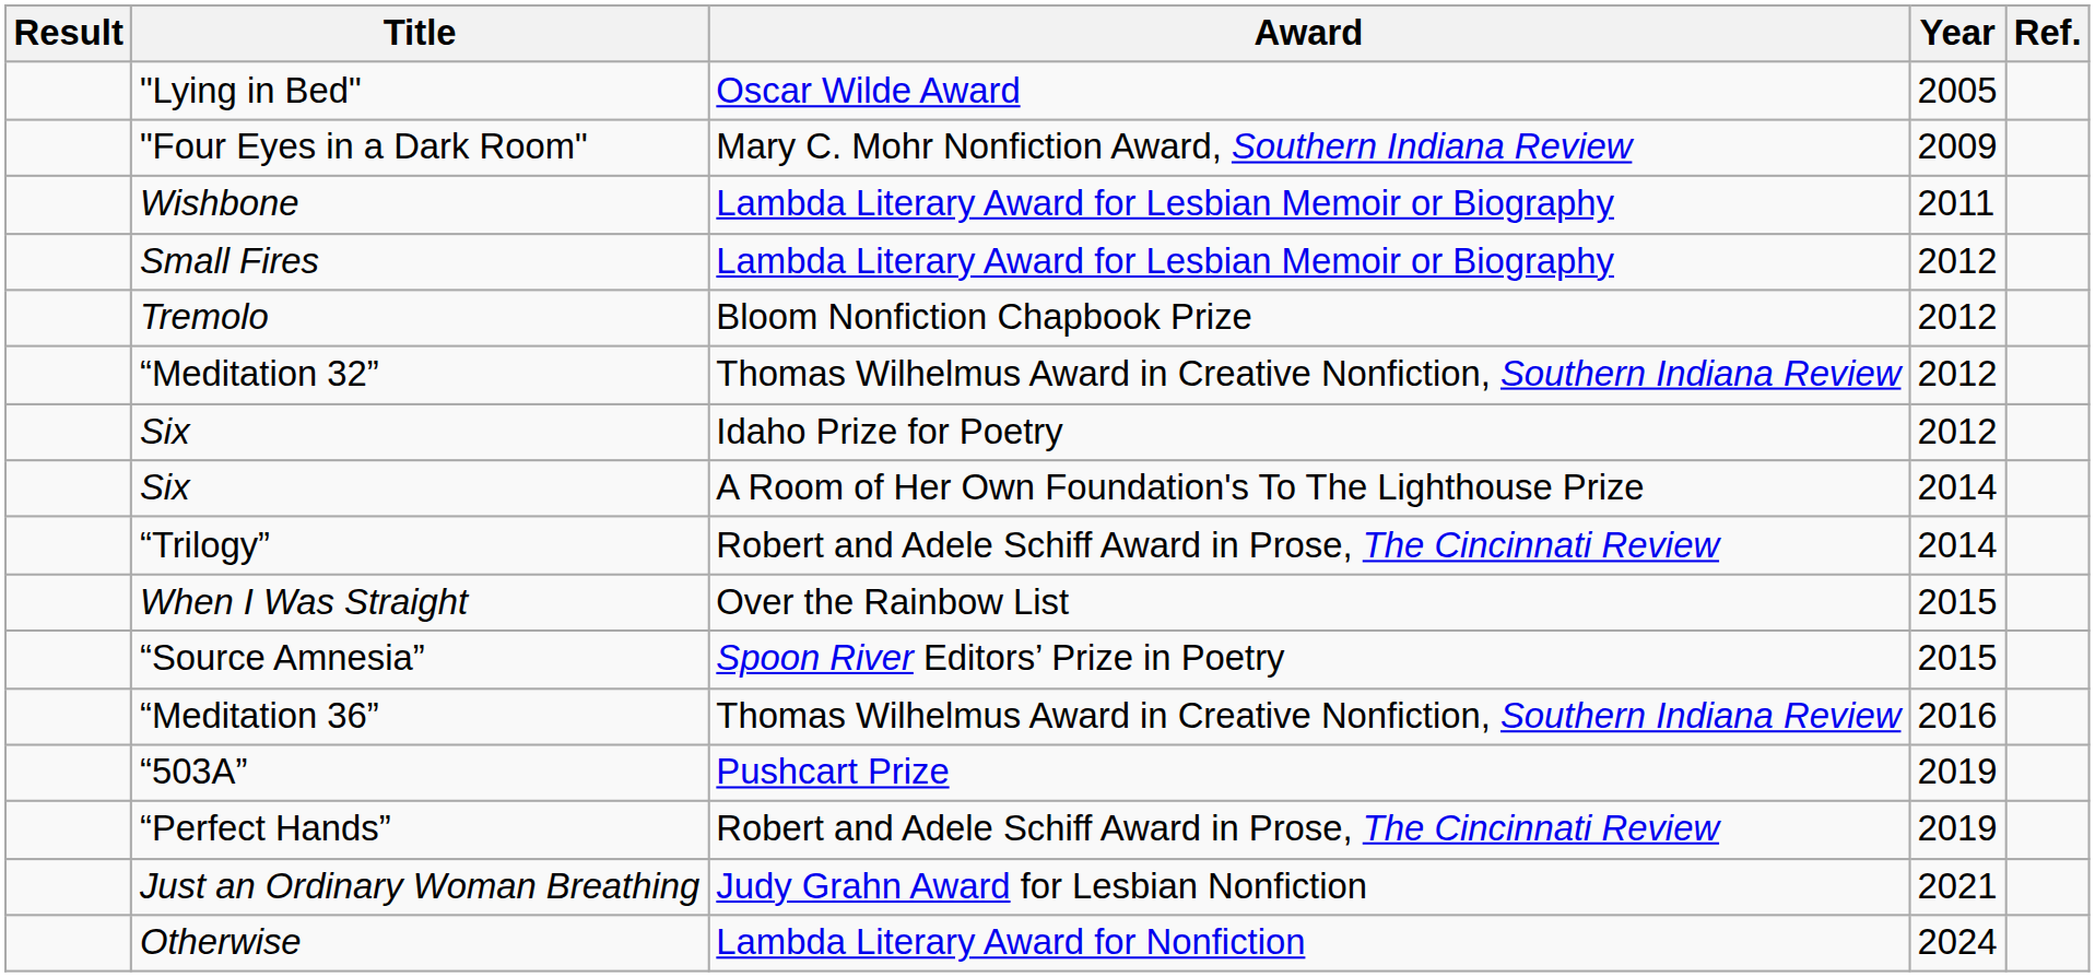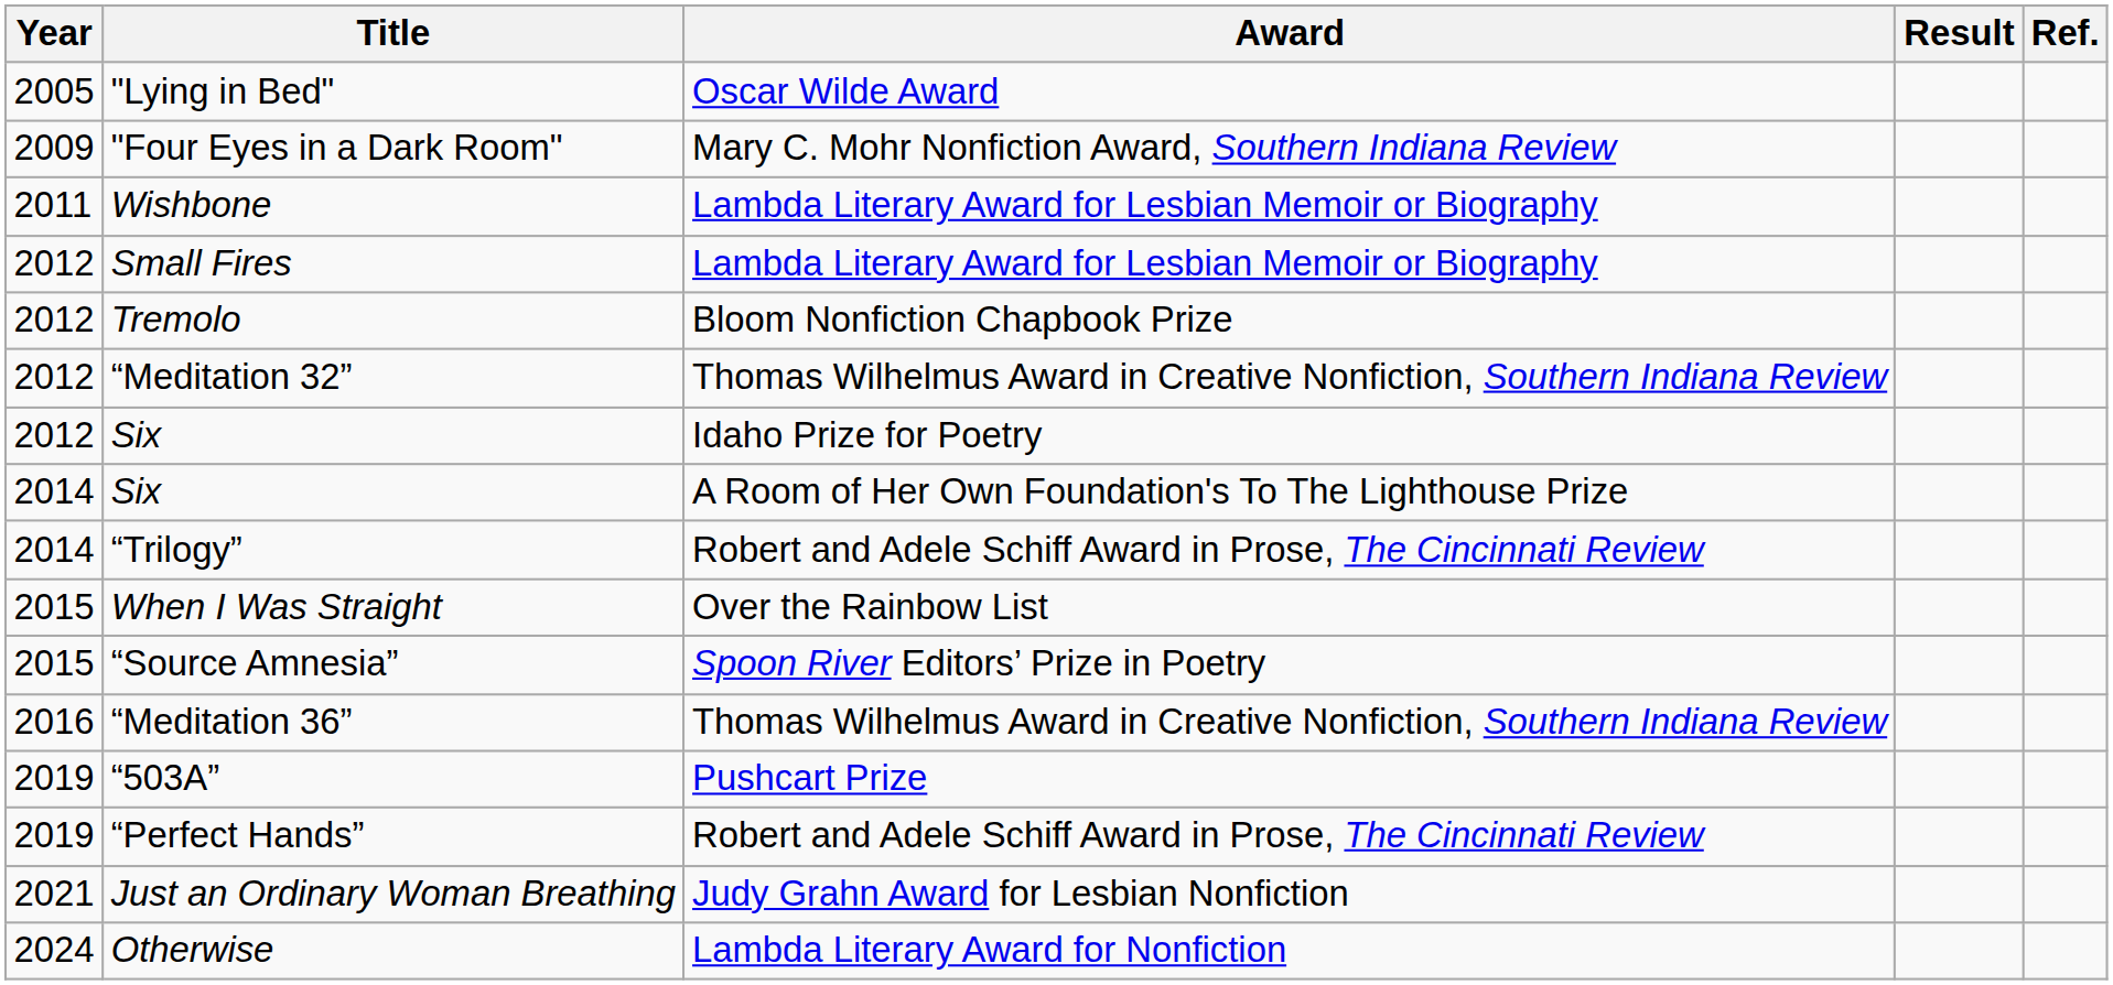columns swapped: Year <-> Result
